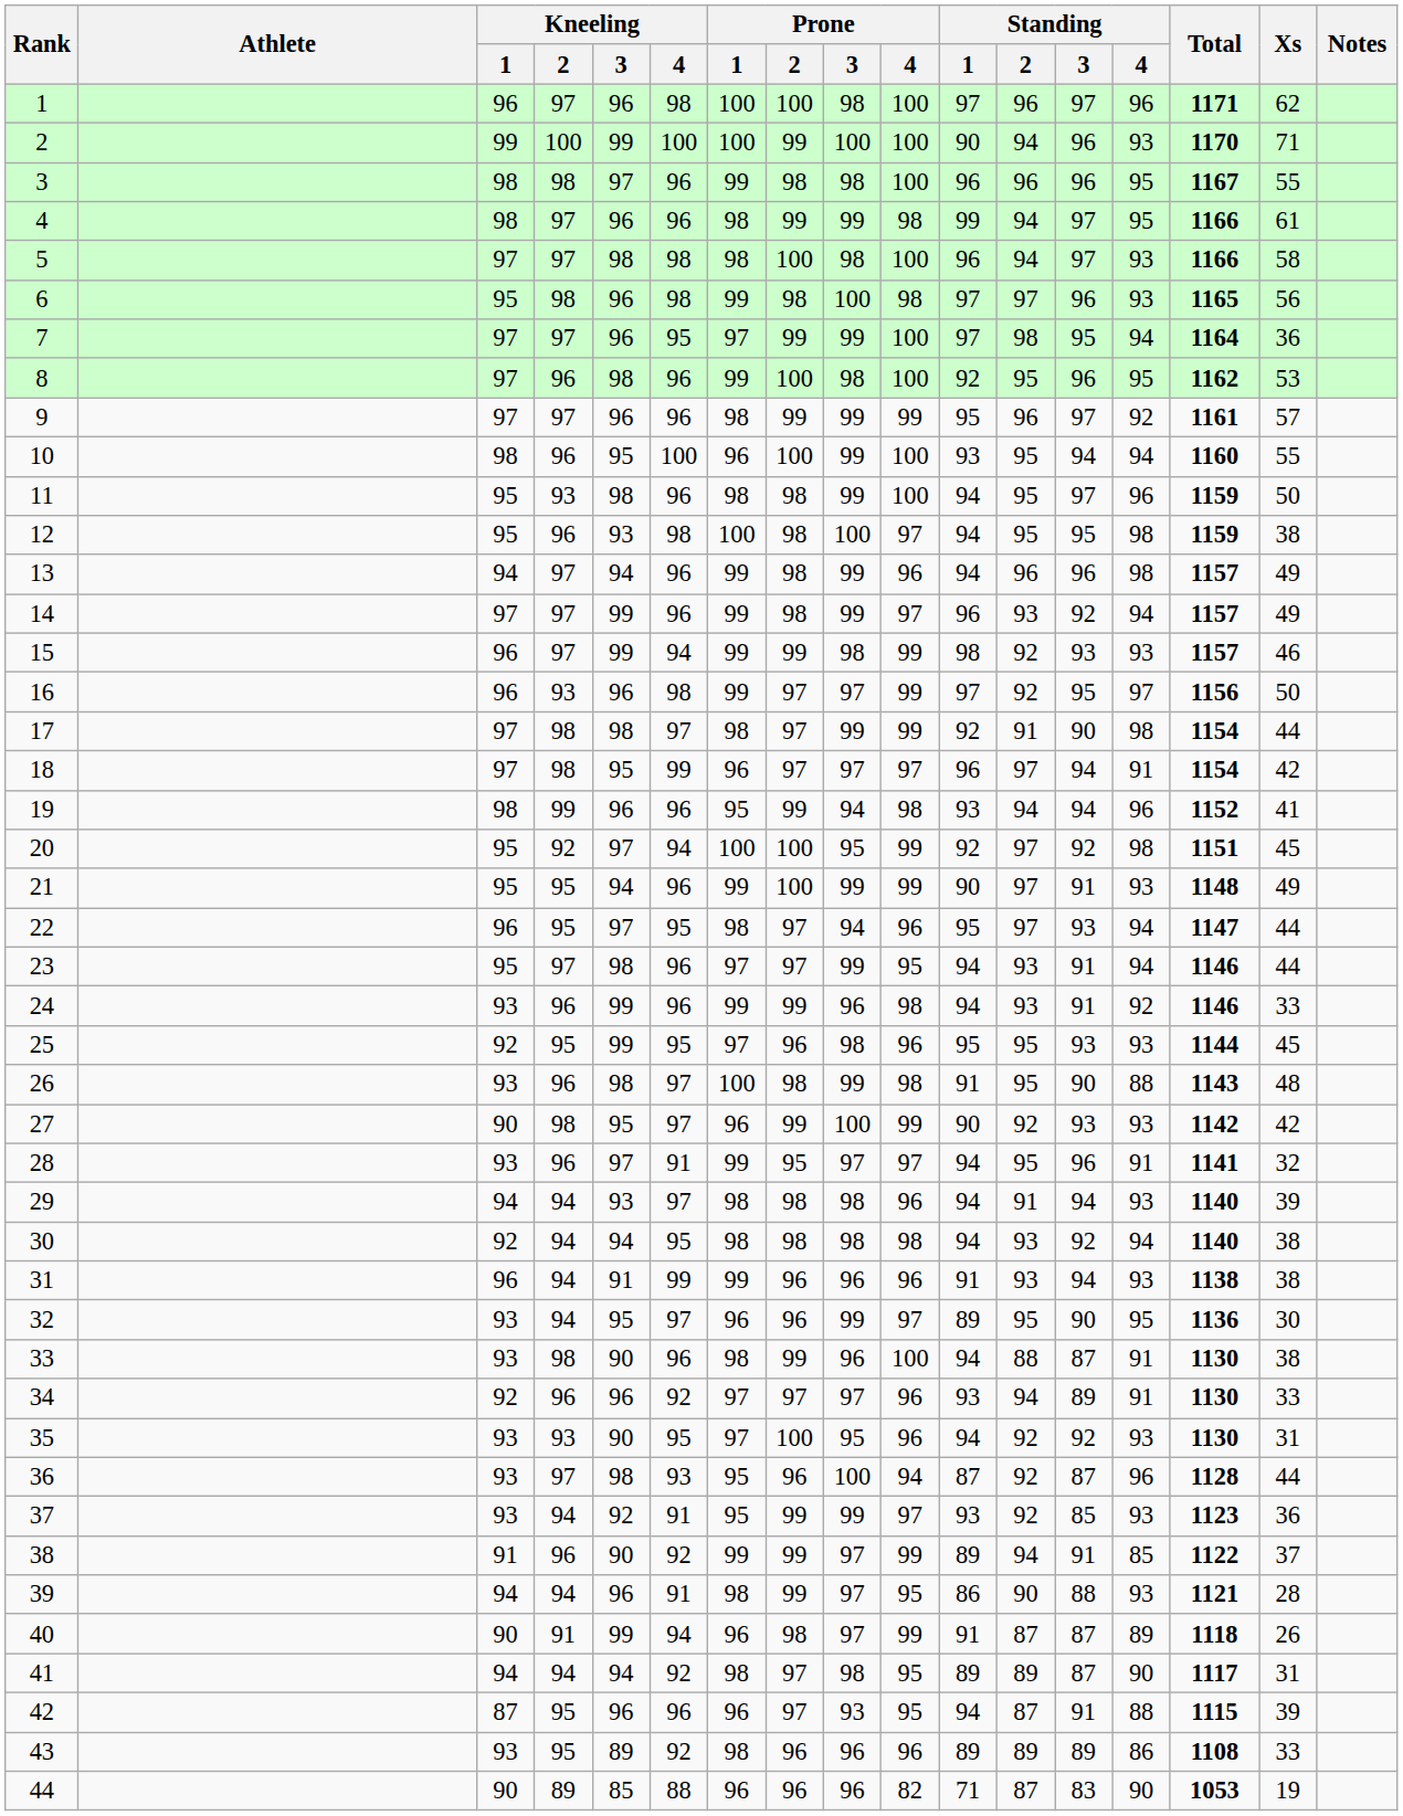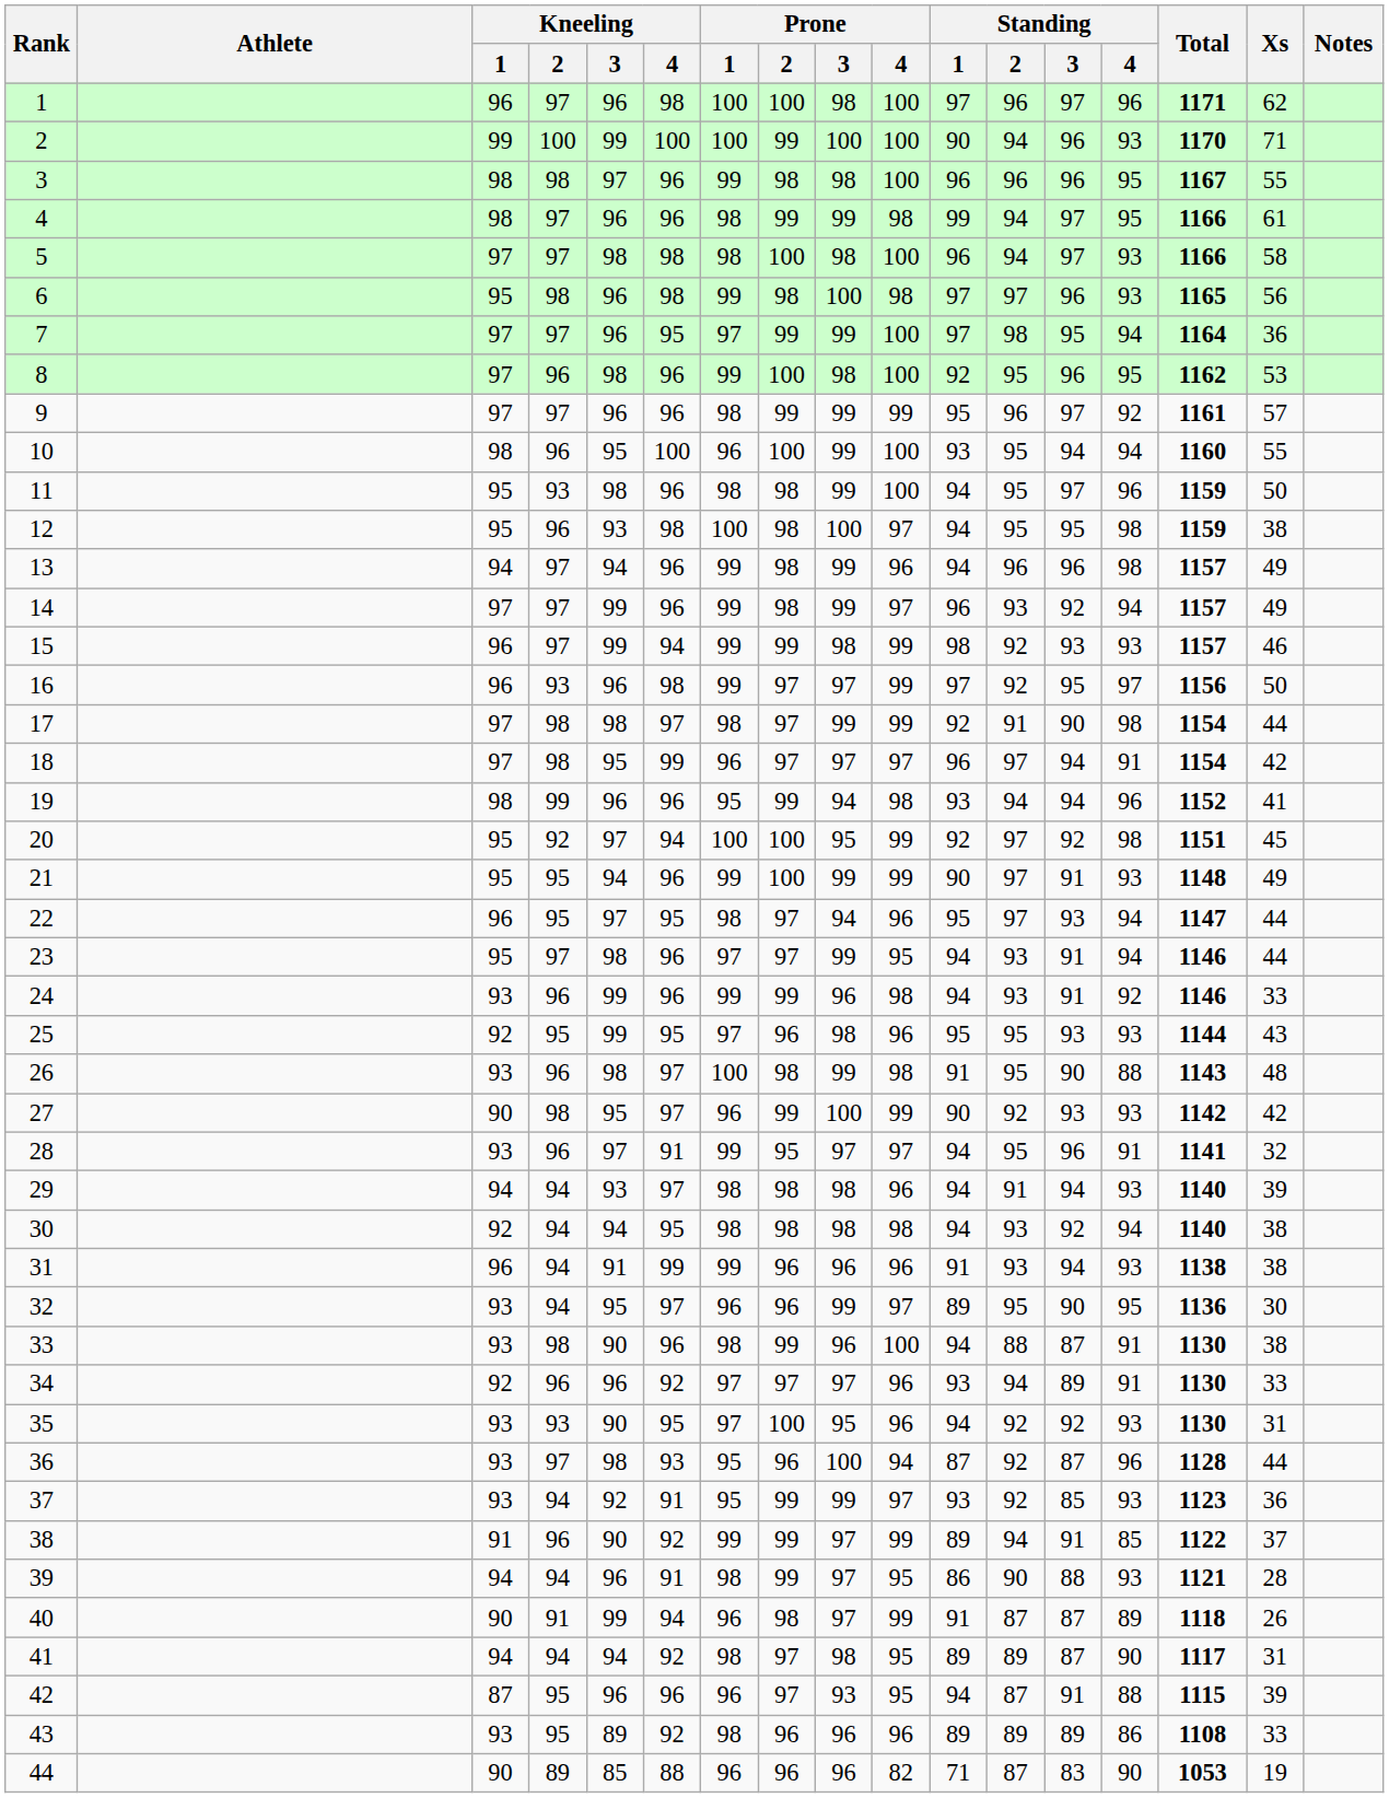25 | Xs: 45 -> 43
